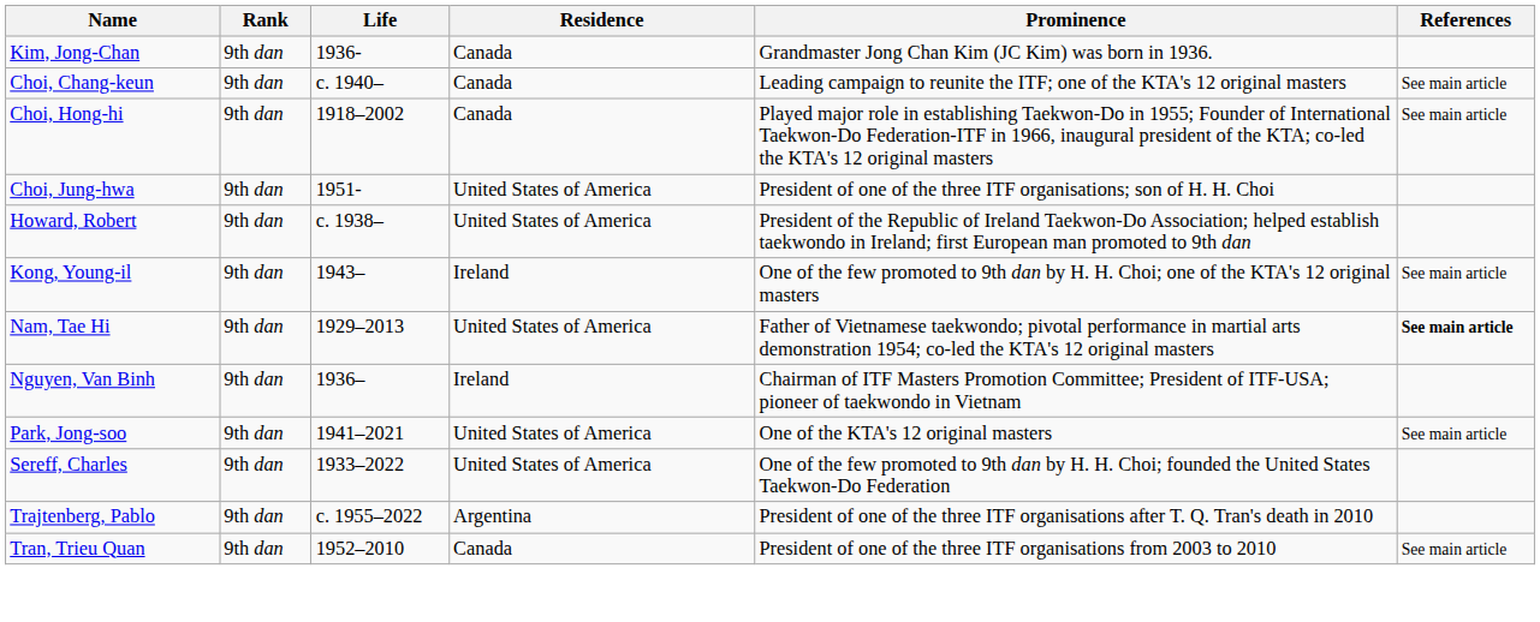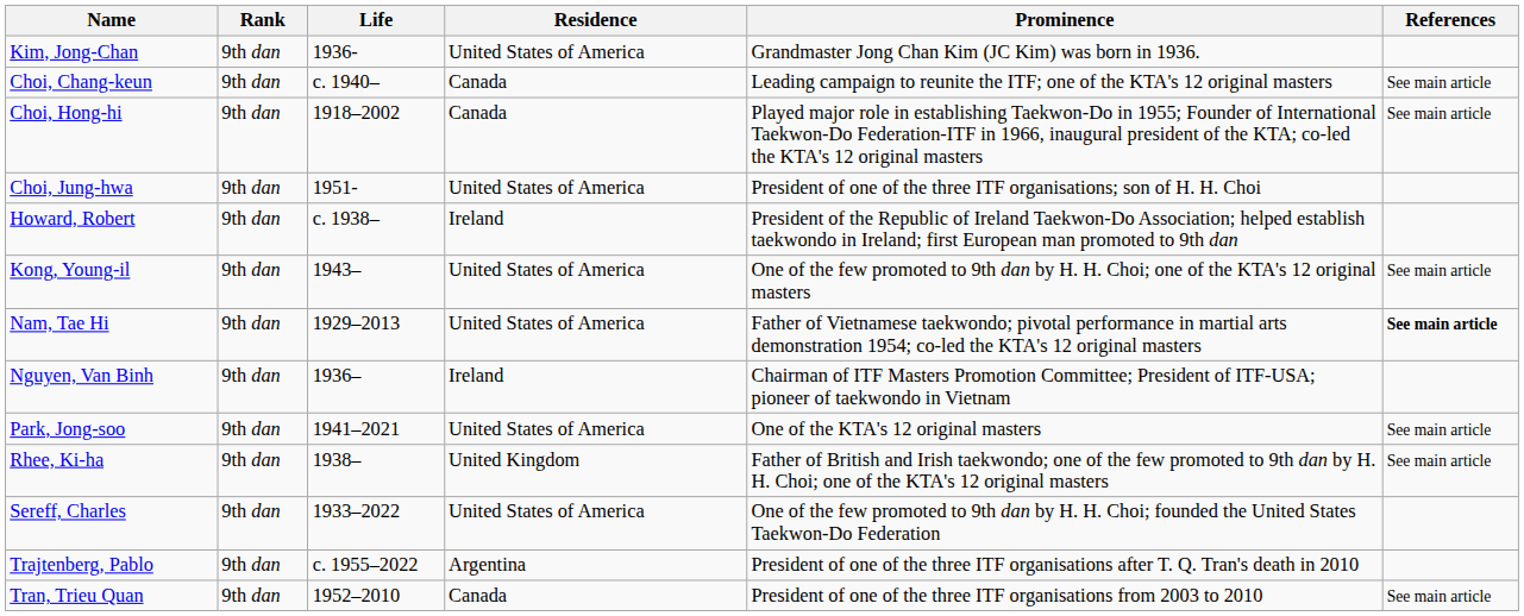Kim, Jong-Chan | Residence: Canada -> United States of America
Howard, Robert | Residence: United States of America -> Ireland
Kong, Young-il | Residence: Ireland -> United States of America
+ row: Rhee, Ki-ha | 9th dan | 1938– | United Kingdom | Father of British and Irish taekwondo; one of the few promoted to 9th dan by H. H. Choi; one of the KTA's 12 original masters | See main article
